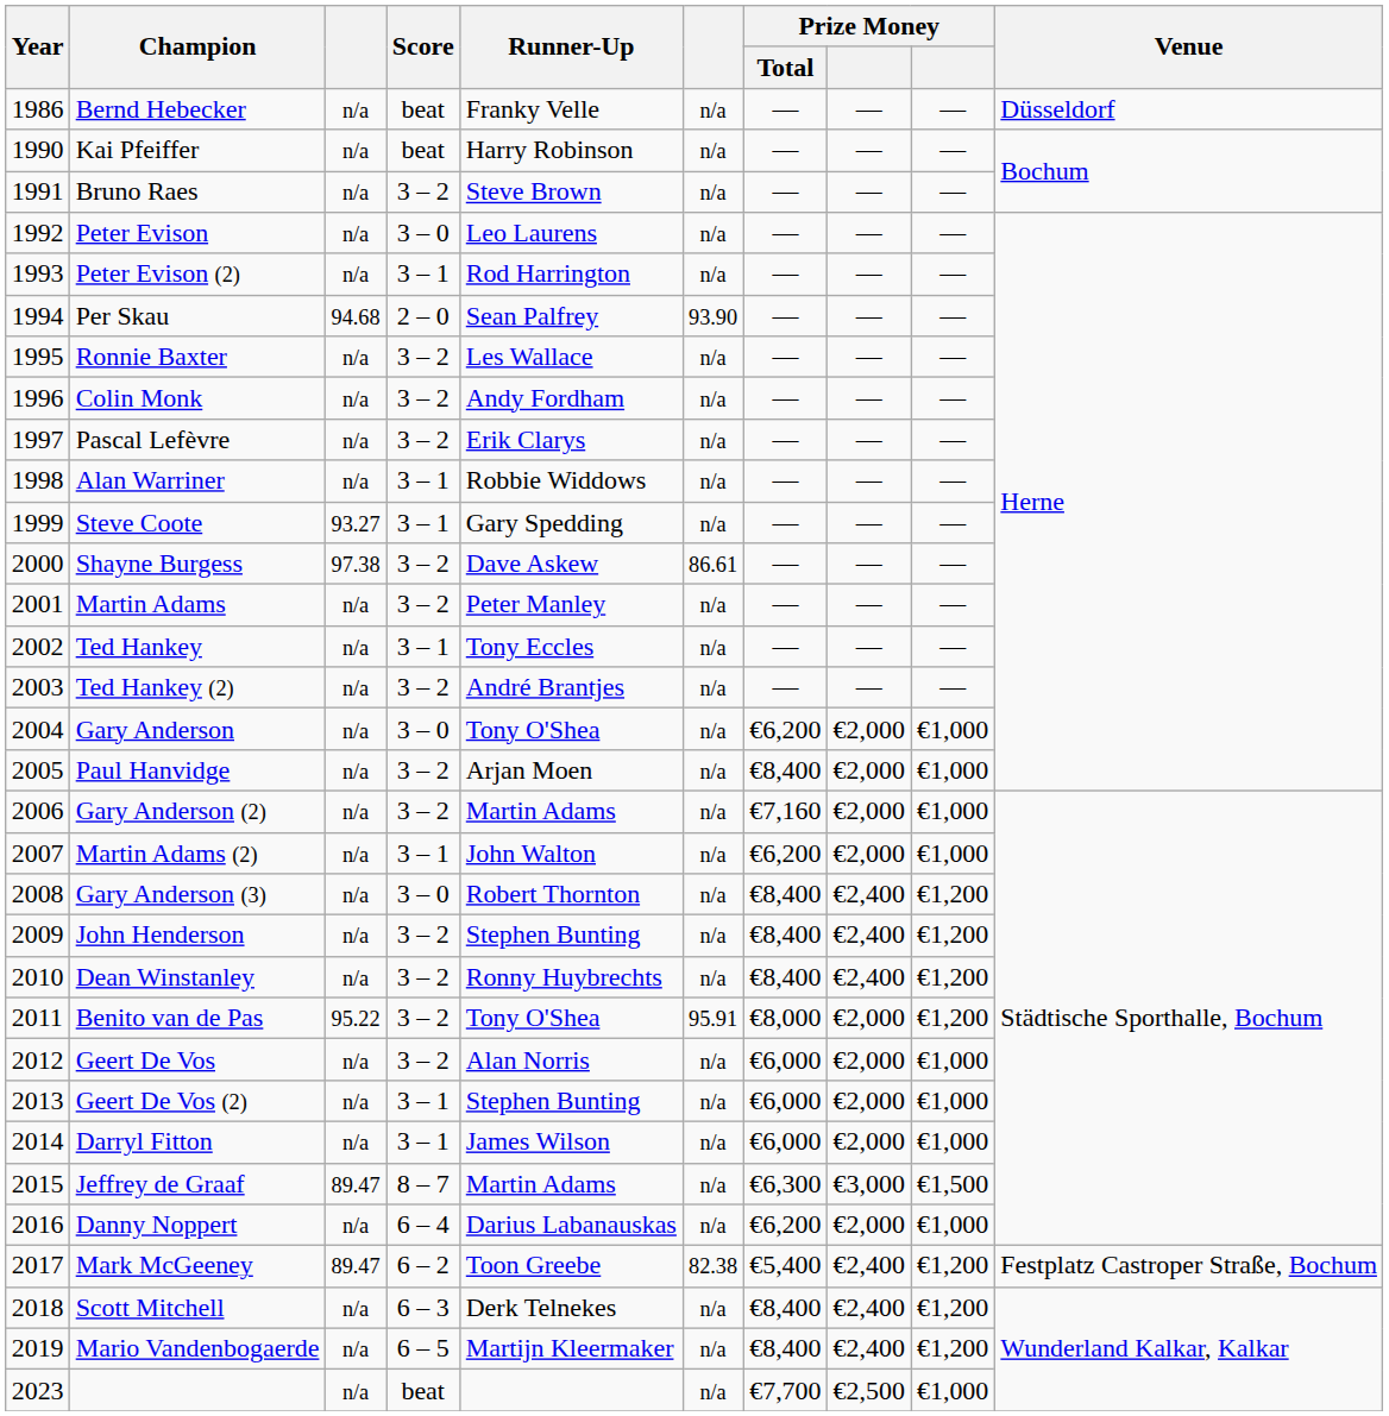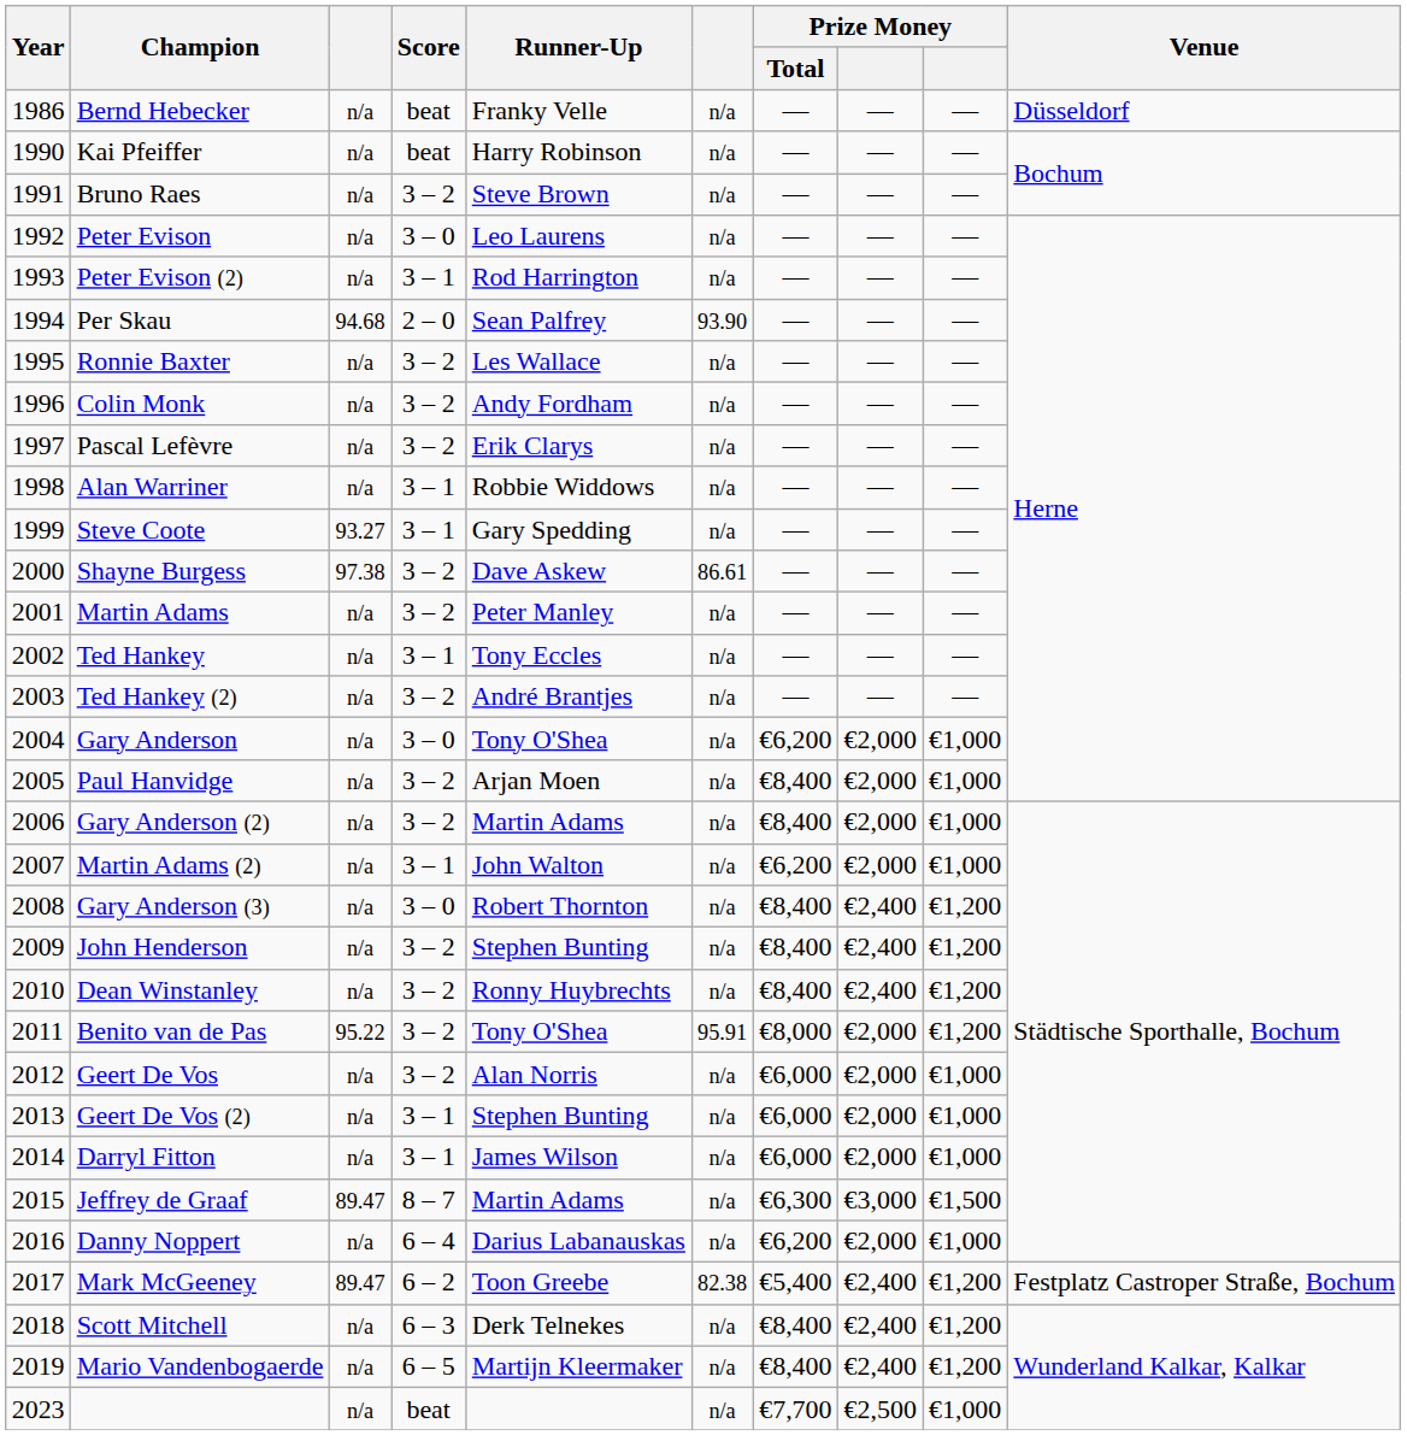Gary Anderson (2) | Prize Money / Total: €7,160 -> €8,400
